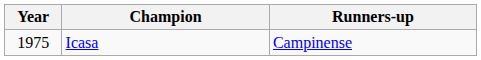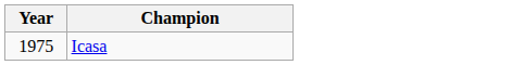- column: Runners-up | Campinense
